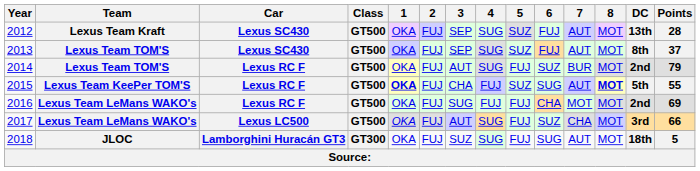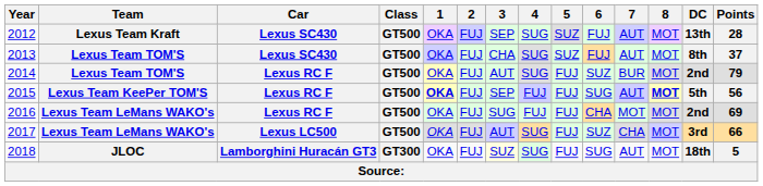2013 | 3: SEP -> CHA
2015 | 3: CHA -> SEP
2015 | 5: SUZ -> FUJ
2015 | Points: 55 -> 56
2018 | 3: no background -> lightyellow background
